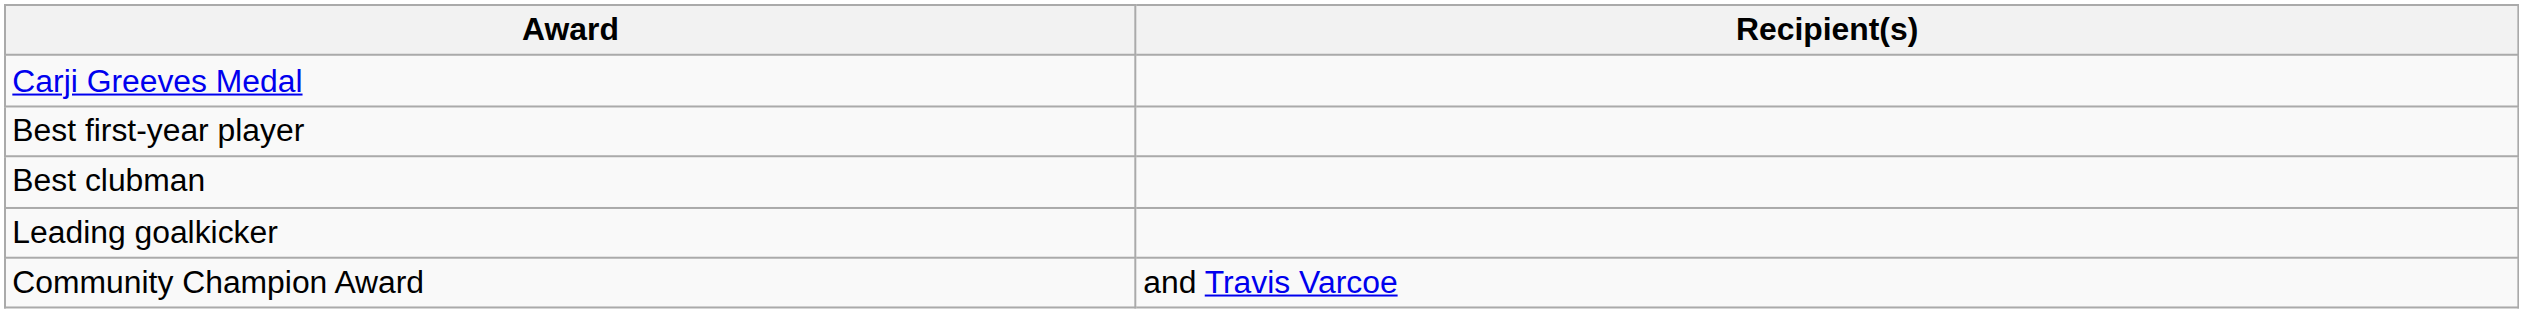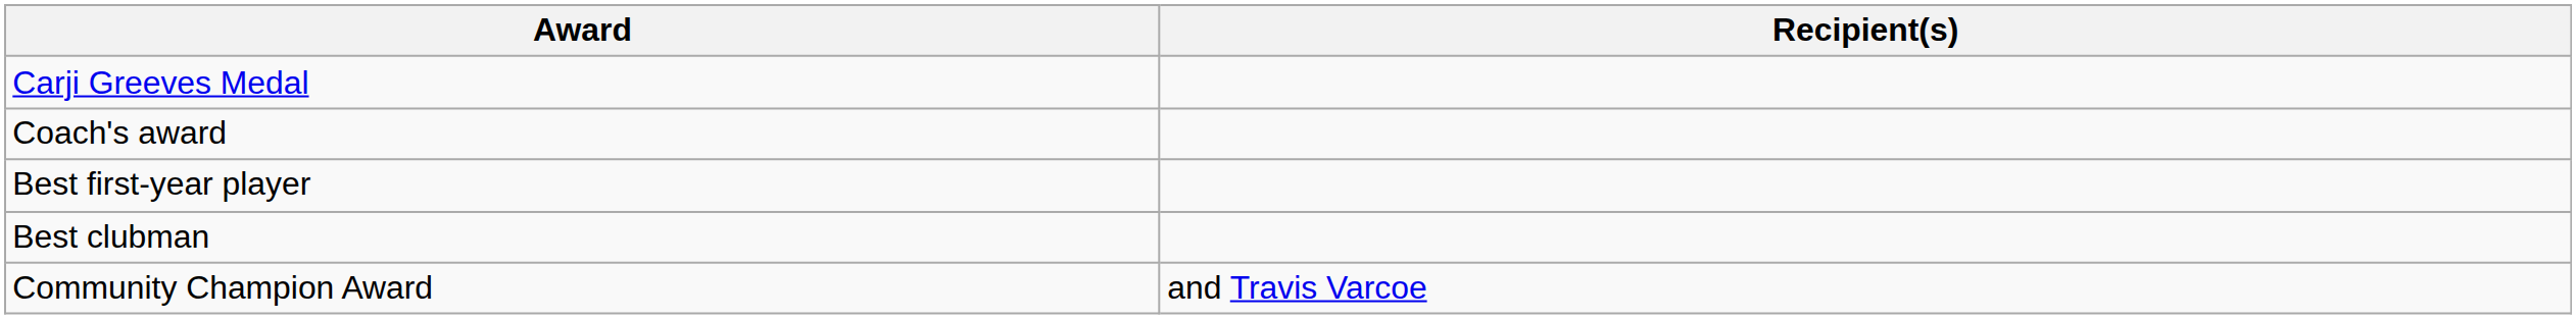+ row: Coach's award
- row: Leading goalkicker
